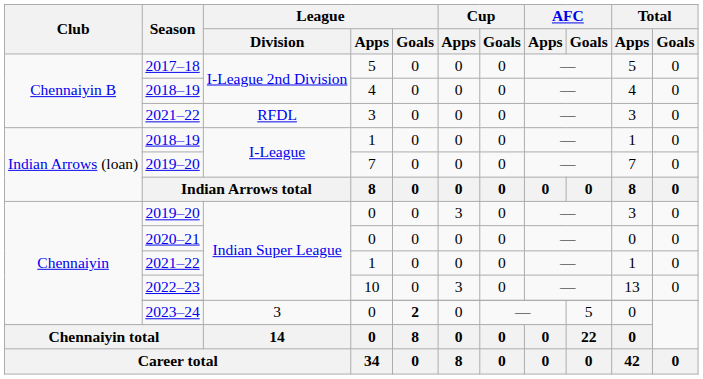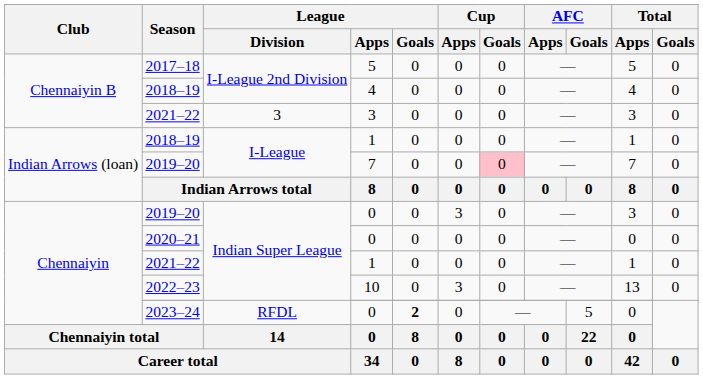2021–22 / 3 | League / Division: RFDL -> 3
2019–20 / 7 | Cup / Goals: no background -> pink background
2023–24 | League / Division: 3 -> RFDL
